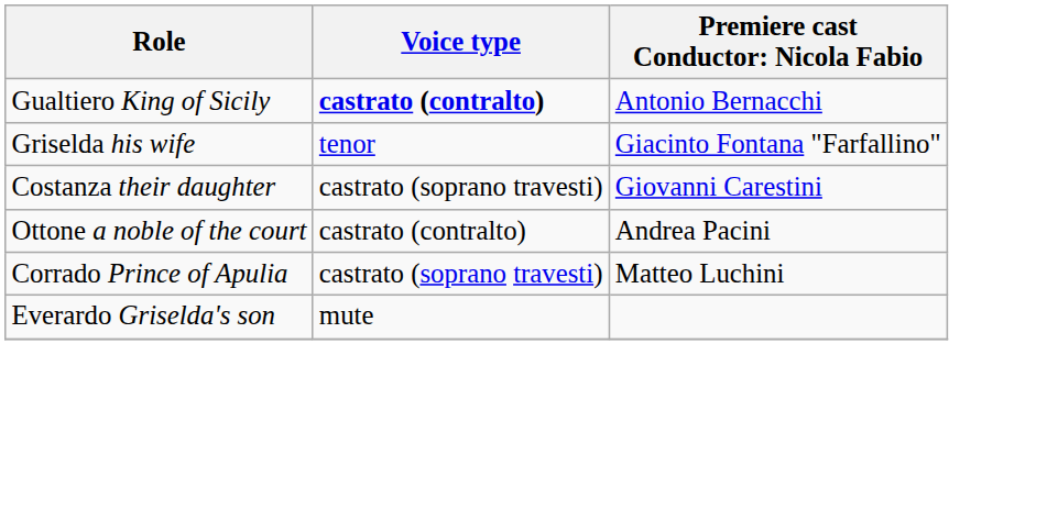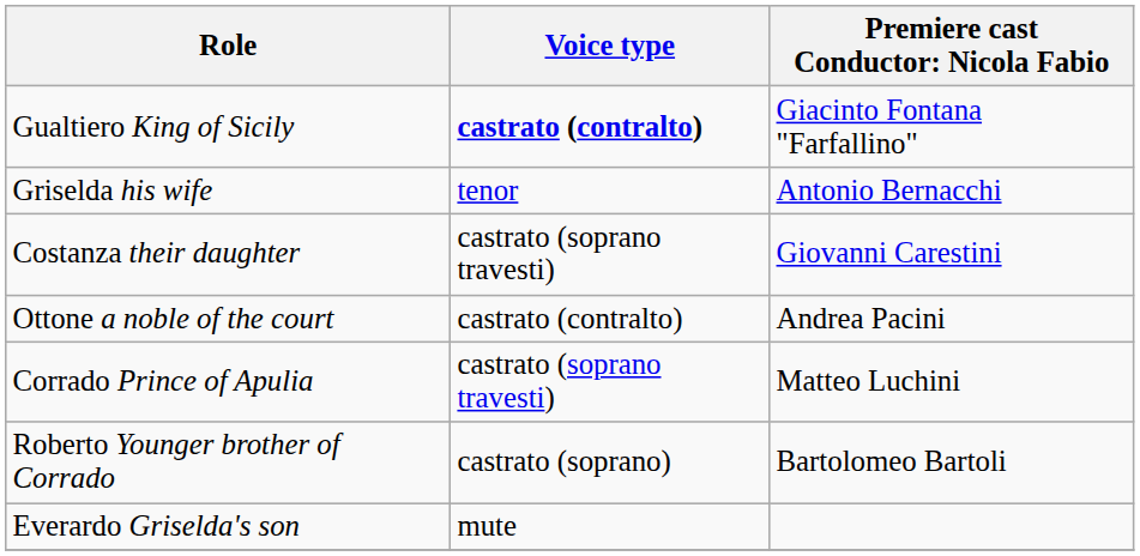Gualtiero King of Sicily | column 3: Antonio Bernacchi -> Giacinto Fontana "Farfallino"
Griselda his wife | column 3: Giacinto Fontana "Farfallino" -> Antonio Bernacchi
+ row: Roberto Younger brother of Corrado | castrato (soprano) | Bartolomeo Bartoli
